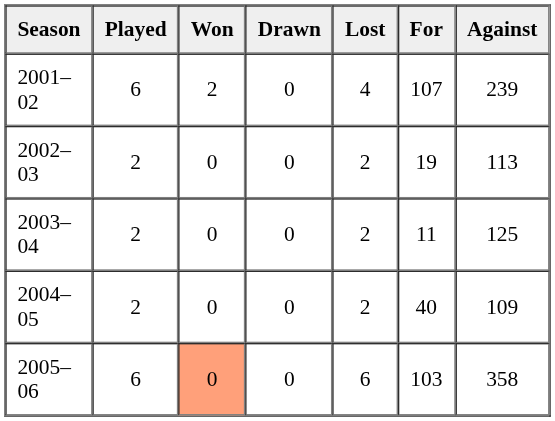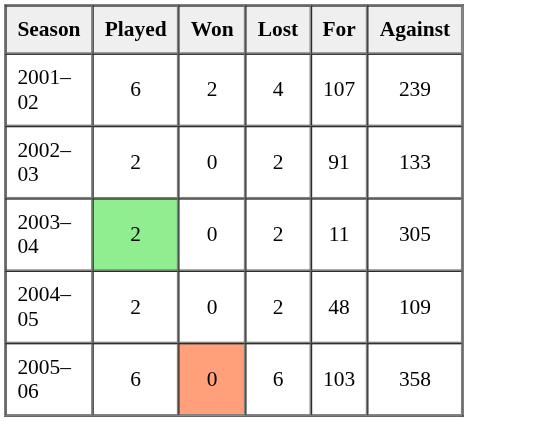- column: Drawn | 0 | 0 | 0 | 0 | 0
2002–03 | For: 19 -> 91
2002–03 | Against: 113 -> 133
2003–04 | Played: no background -> lightgreen background
2003–04 | Against: 125 -> 305
2004–05 | For: 40 -> 48
